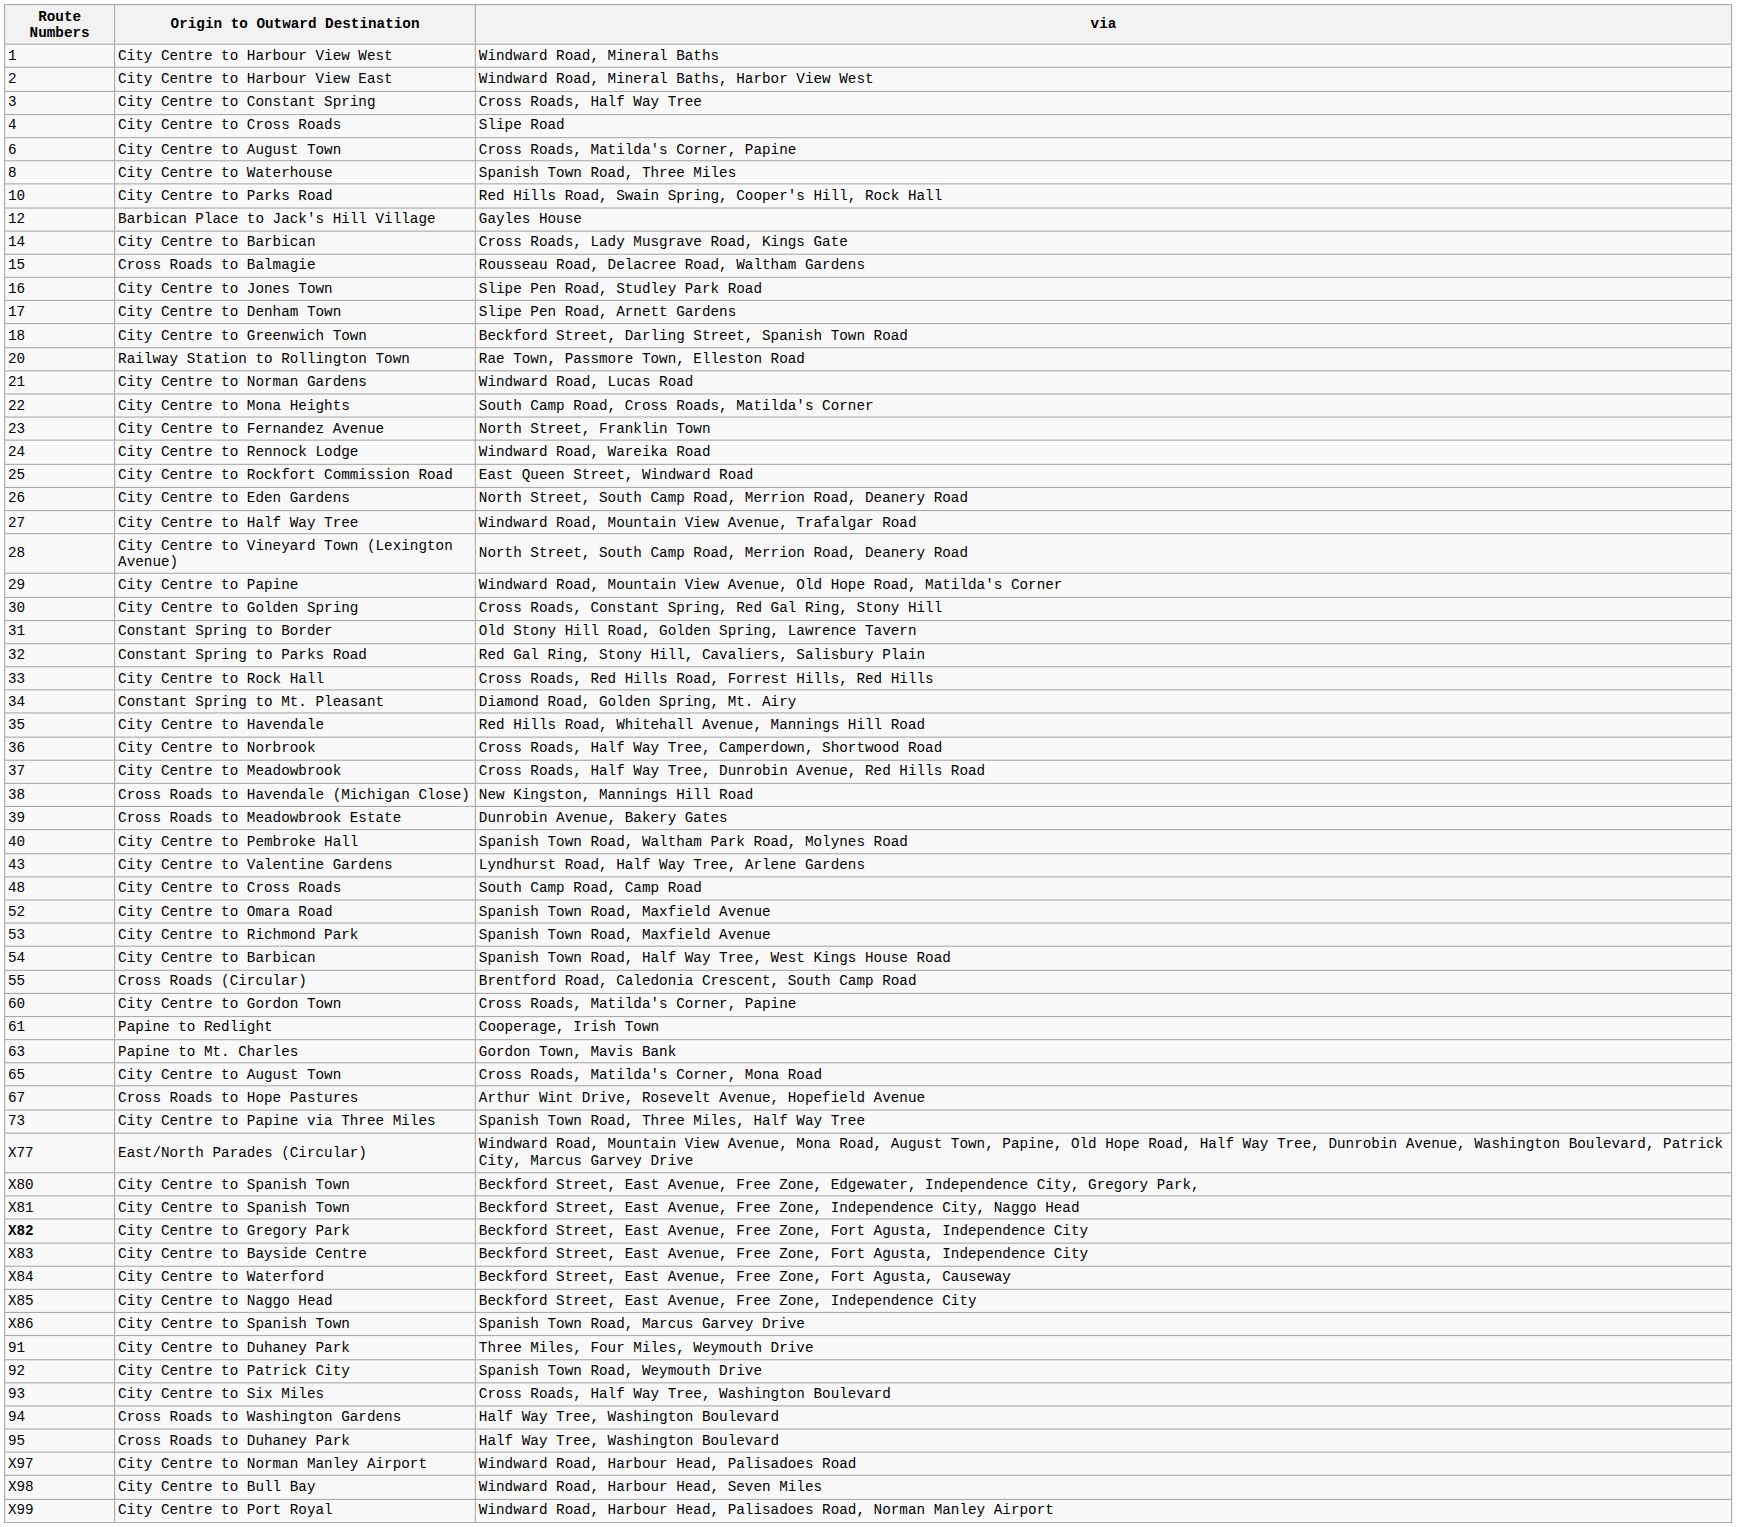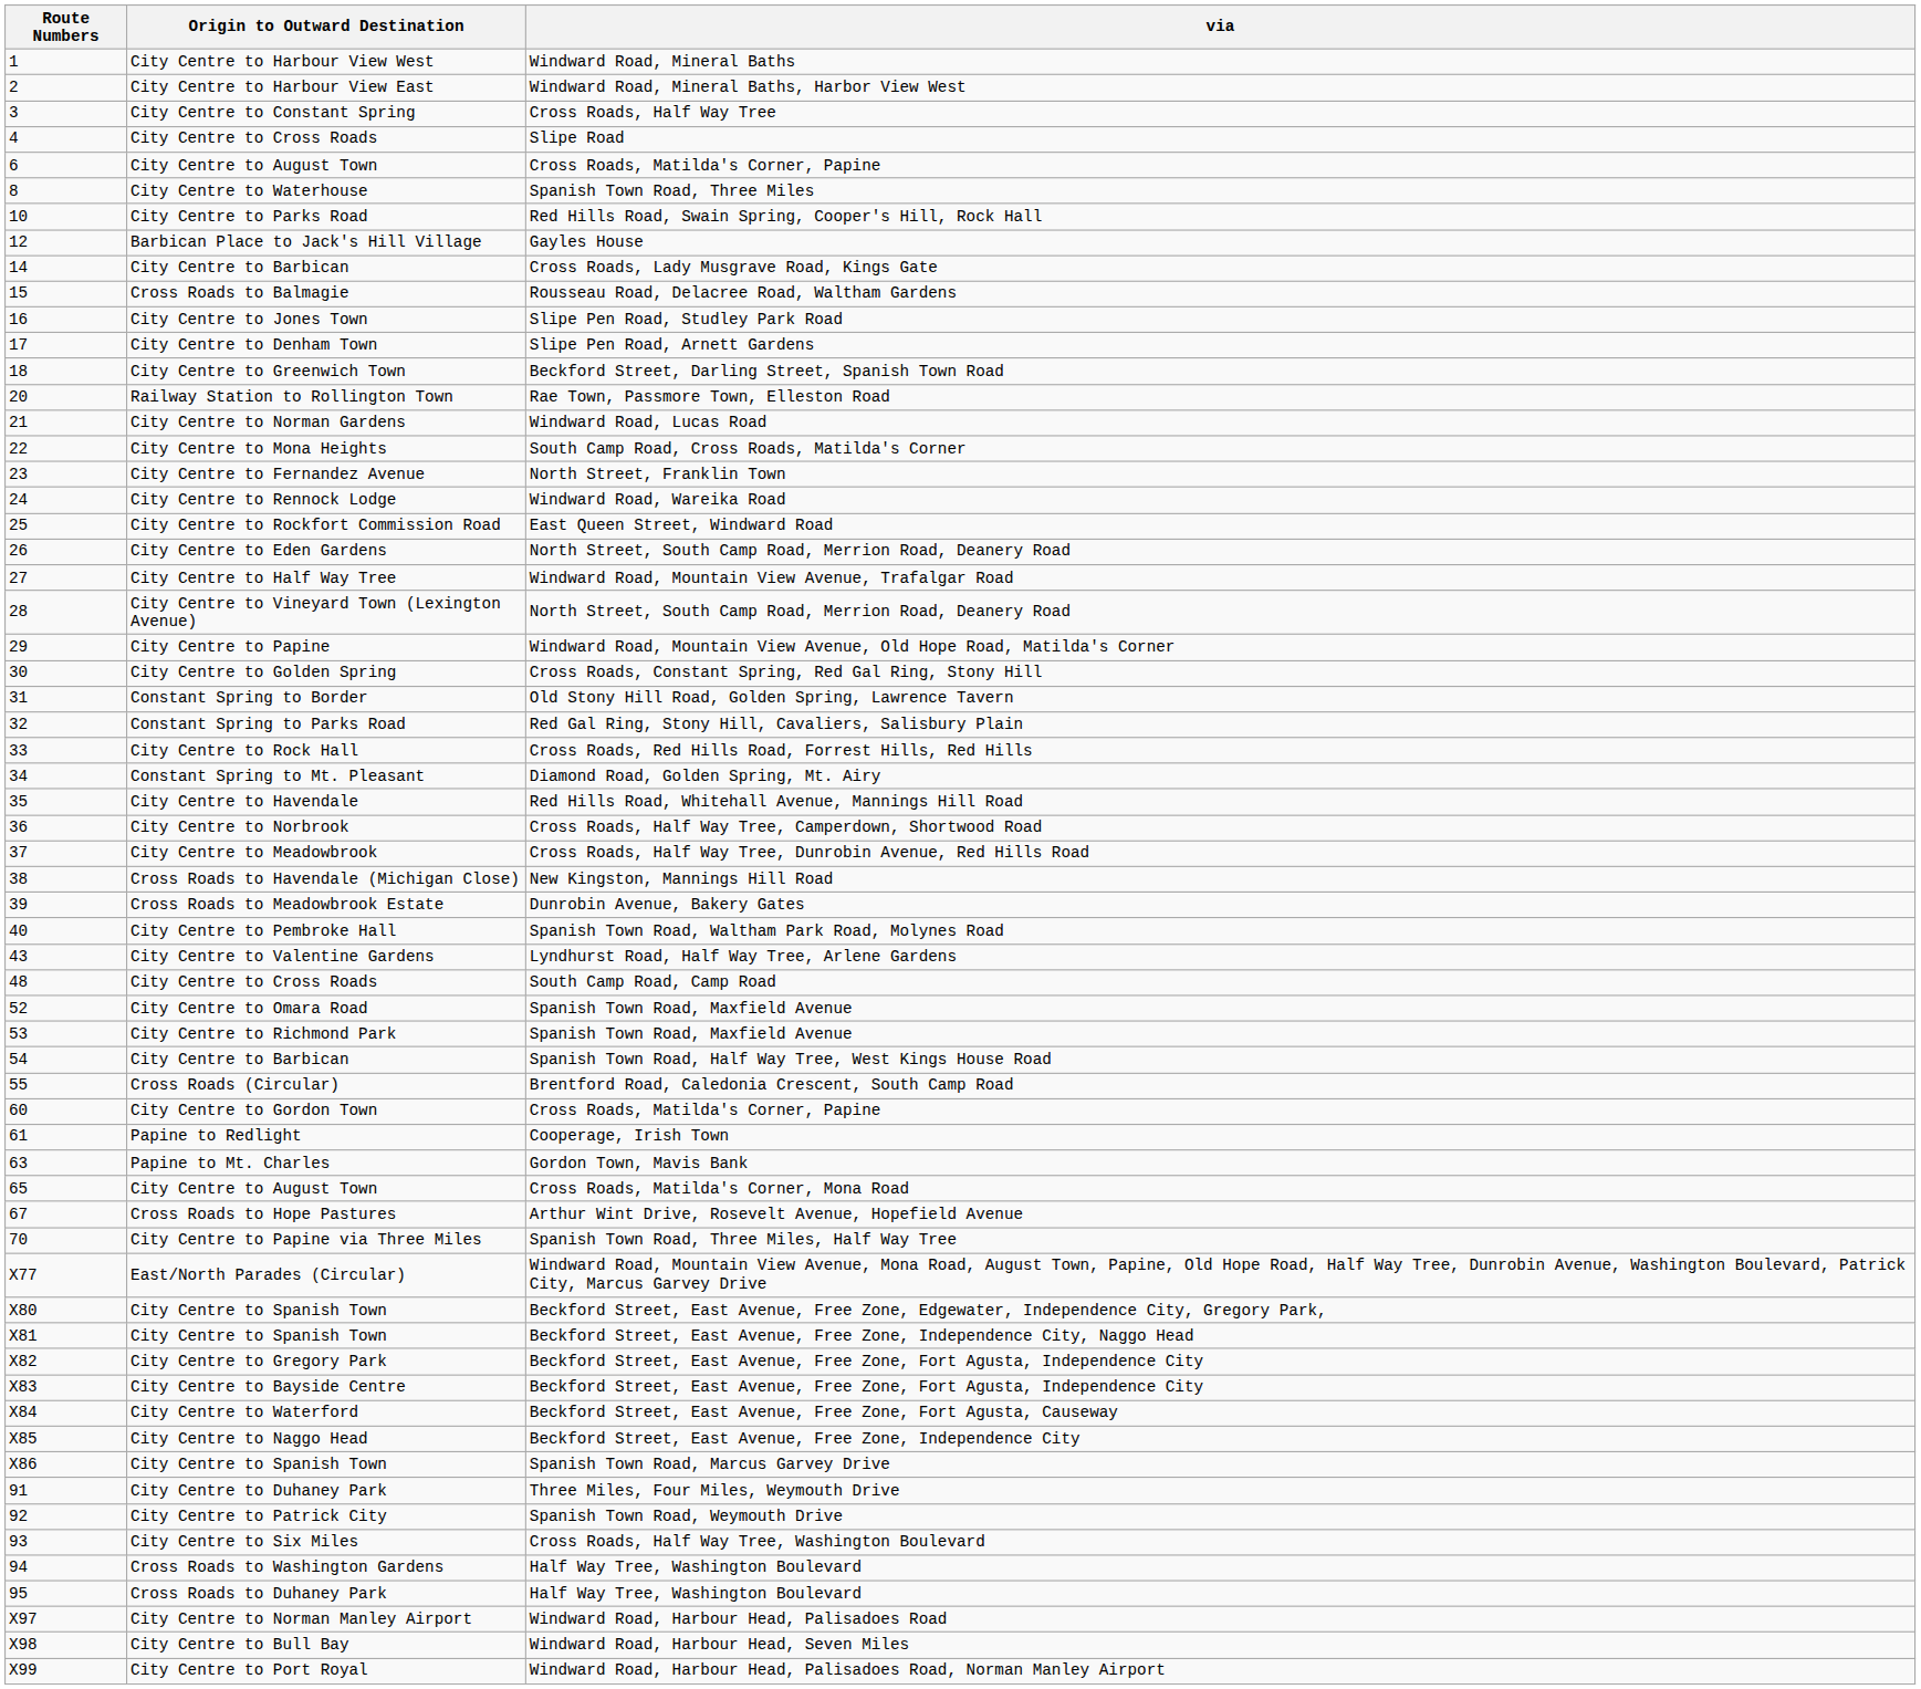City Centre to Papine via Three Miles | Route Numbers: 73 -> 70
City Centre to Gregory Park | Route Numbers: bold -> normal
